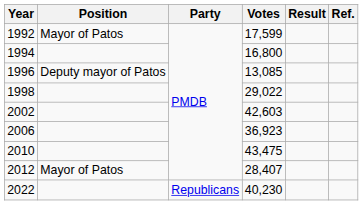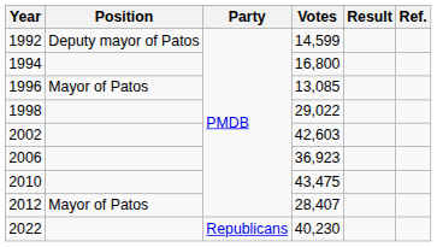1992 | Position: Mayor of Patos -> Deputy mayor of Patos
1992 | Votes: 17,599 -> 14,599
1996 | Position: Deputy mayor of Patos -> Mayor of Patos
